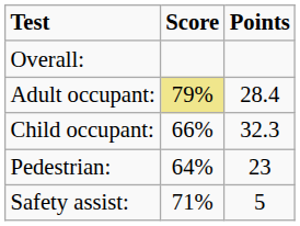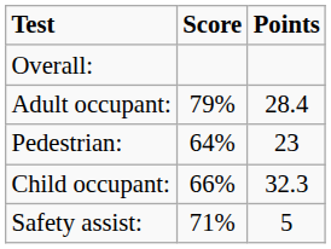Adult occupant: | Score: khaki background -> no background
rows swapped: Child occupant: <-> Pedestrian:
